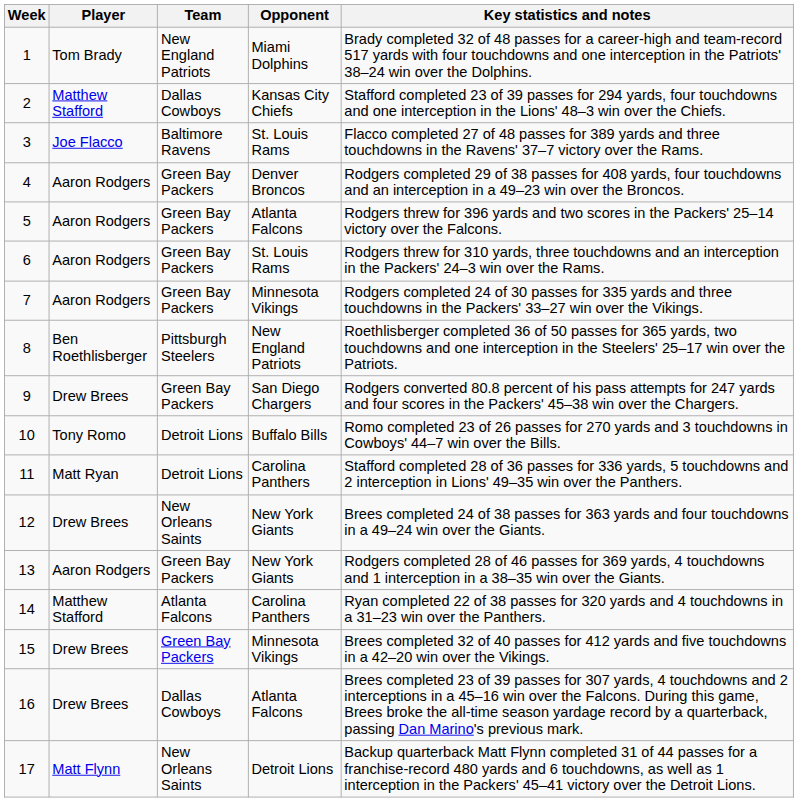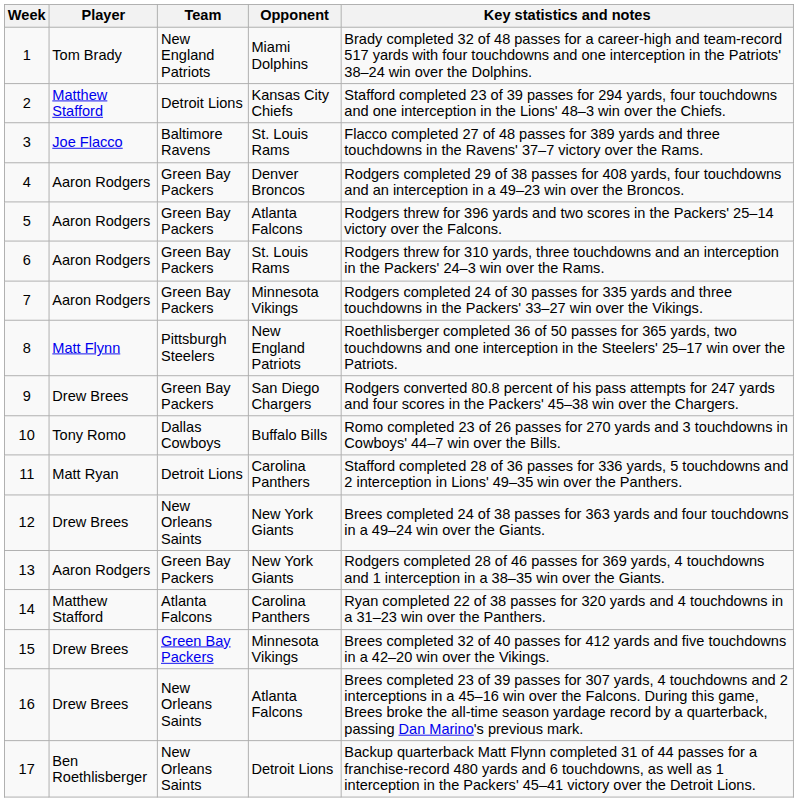2 | Team: Dallas Cowboys -> Detroit Lions
8 | Player: Ben Roethlisberger -> Matt Flynn
10 | Team: Detroit Lions -> Dallas Cowboys
16 | Team: Dallas Cowboys -> New Orleans Saints
17 | Player: Matt Flynn -> Ben Roethlisberger
